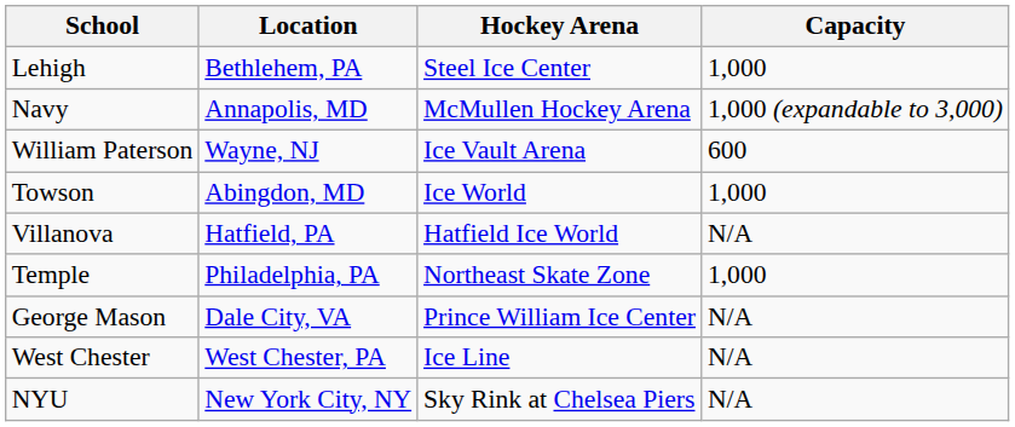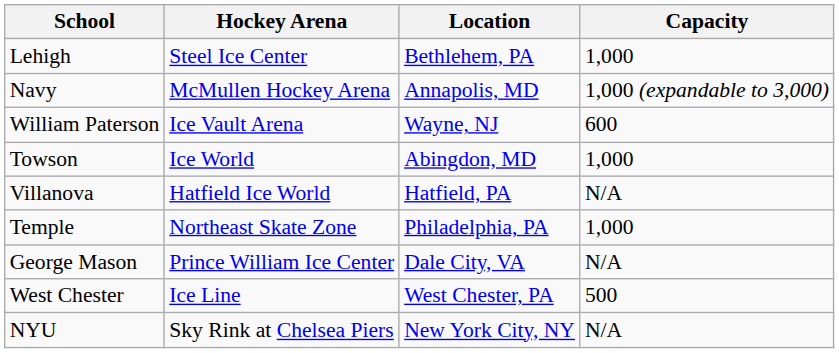columns swapped: Hockey Arena <-> Location
West Chester | Capacity: N/A -> 500
